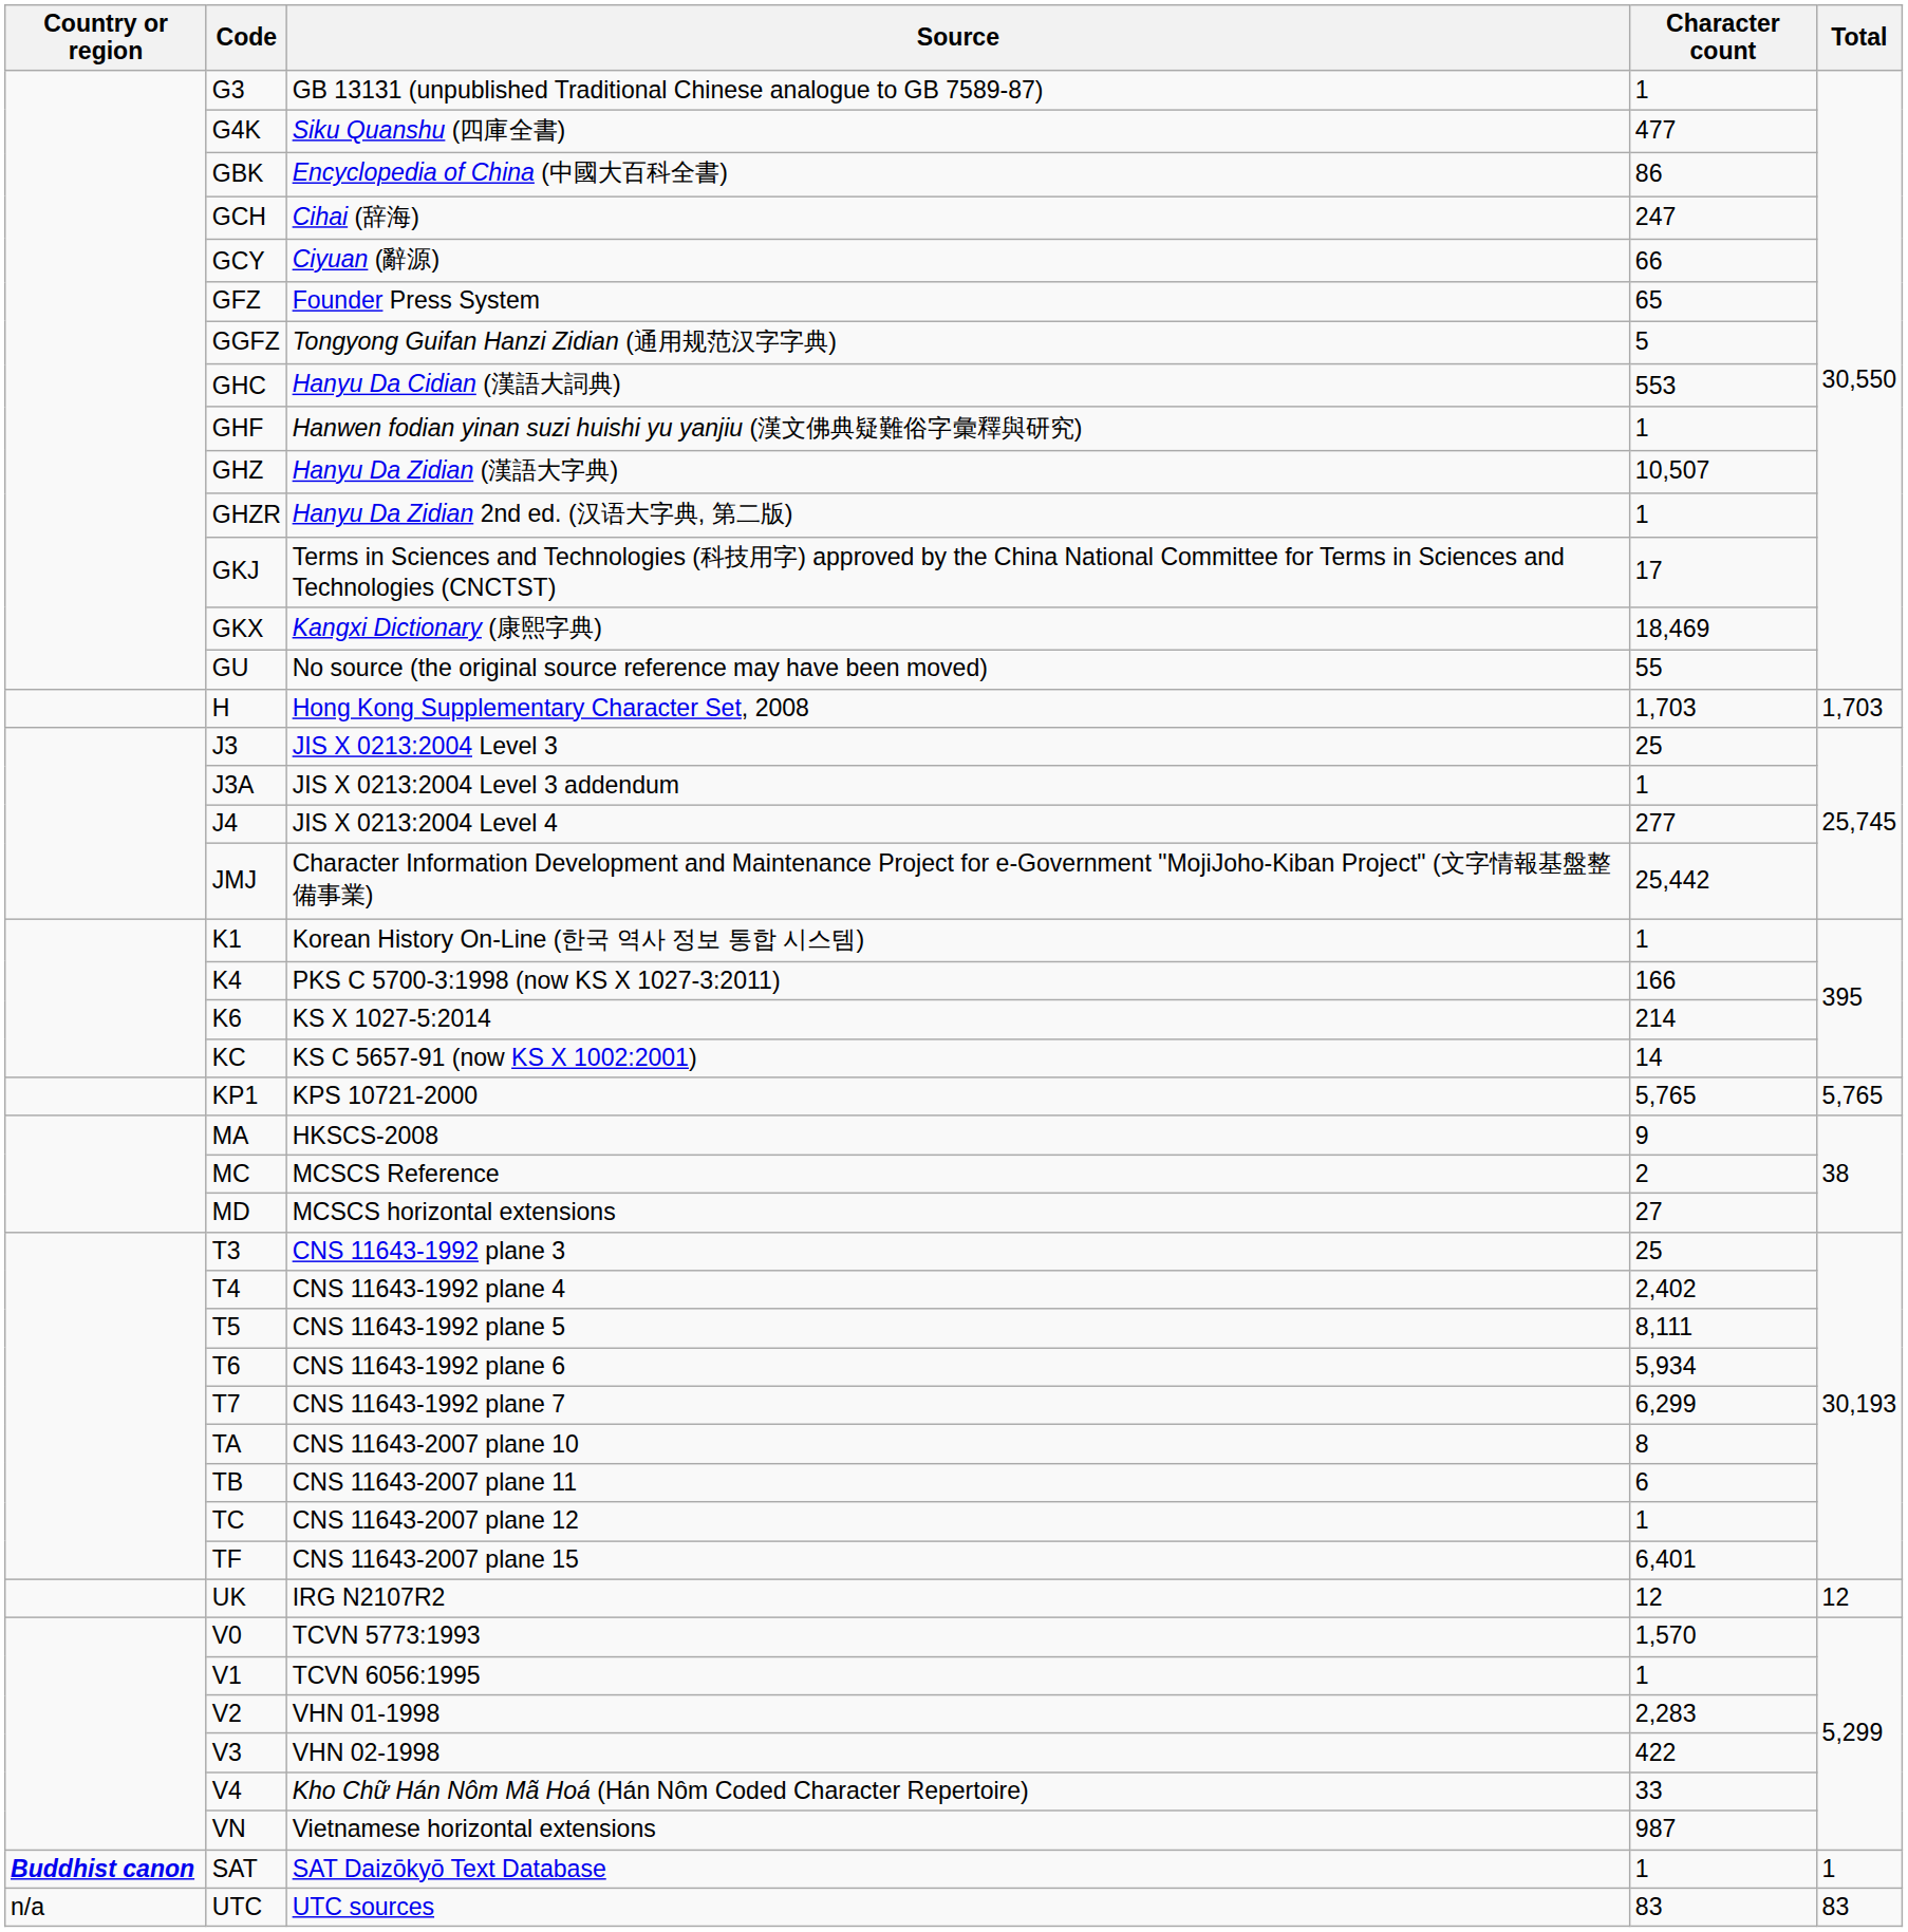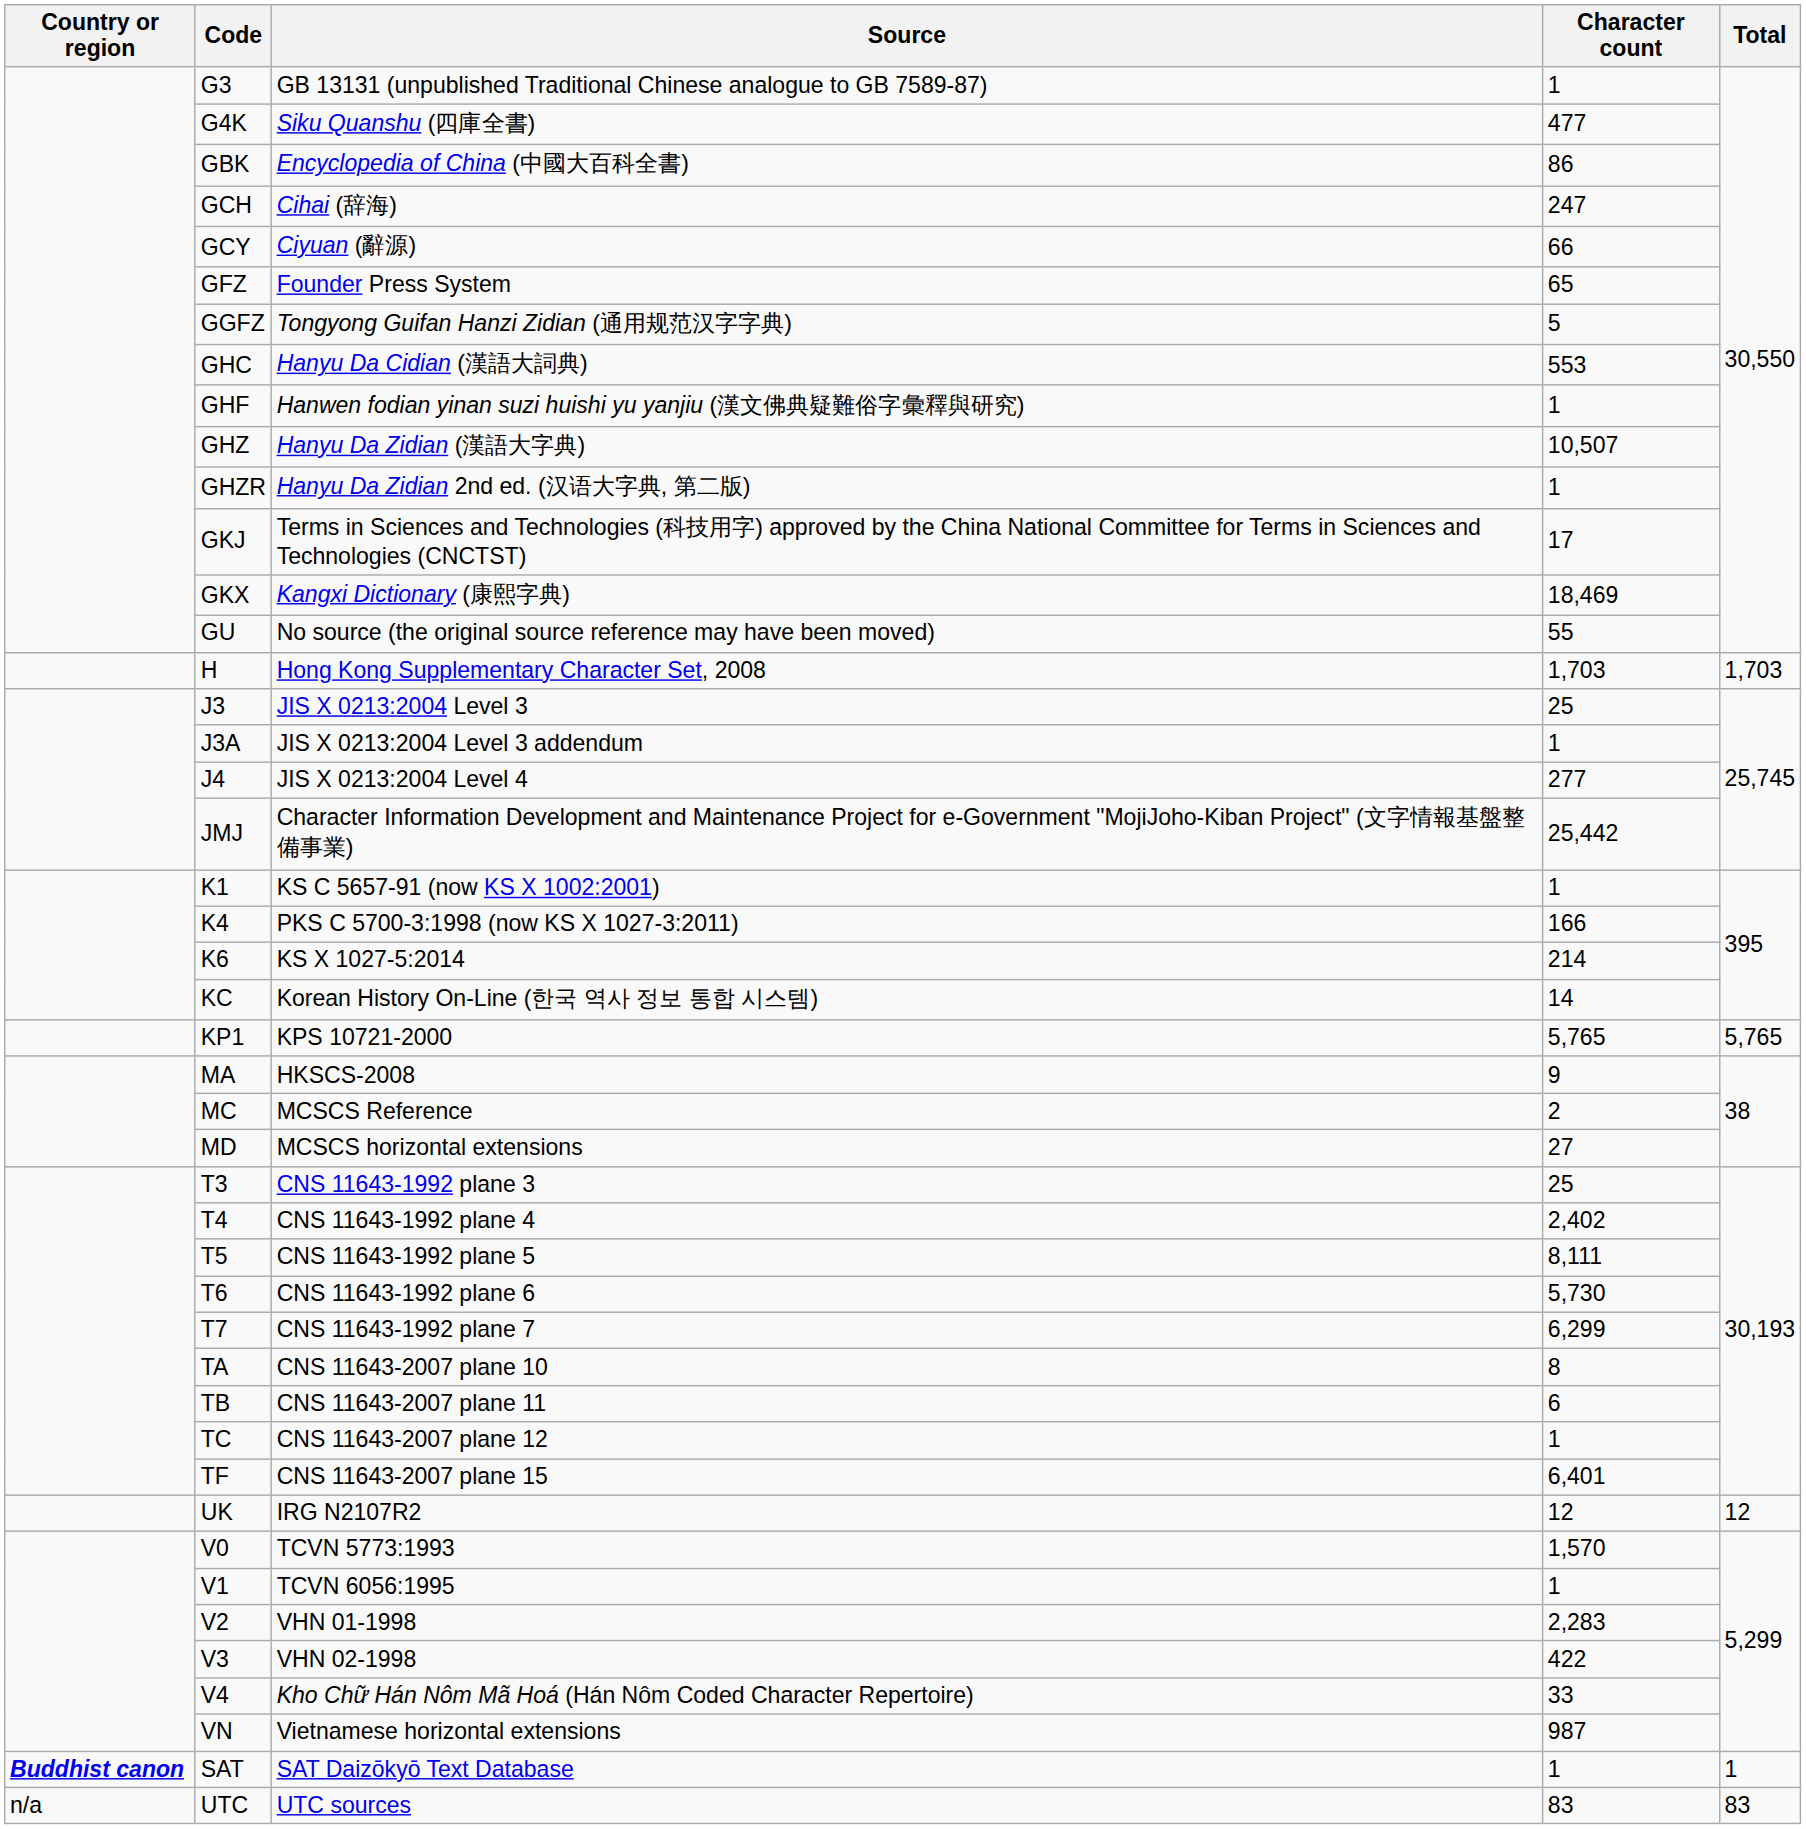K1 | Source: Korean History On-Line (한국 역사 정보 통합 시스템) -> KS C 5657-91 (now KS X 1002:2001)
KC | Source: KS C 5657-91 (now KS X 1002:2001) -> Korean History On-Line (한국 역사 정보 통합 시스템)
T6 | Character count: 5,934 -> 5,730
